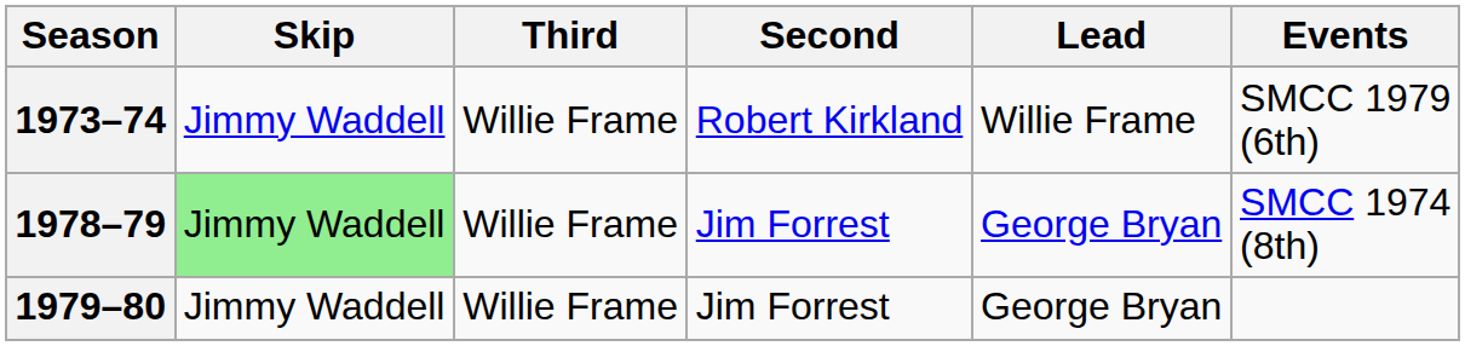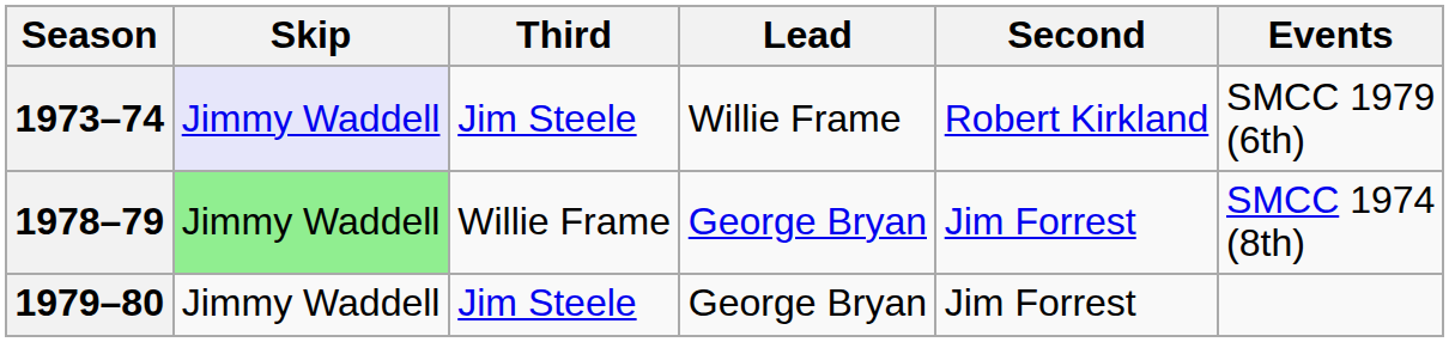columns swapped: Second <-> Lead
1973–74 | Skip: no background -> lavender background
1973–74 | Third: Willie Frame -> Jim Steele
1979–80 | Third: Willie Frame -> Jim Steele
